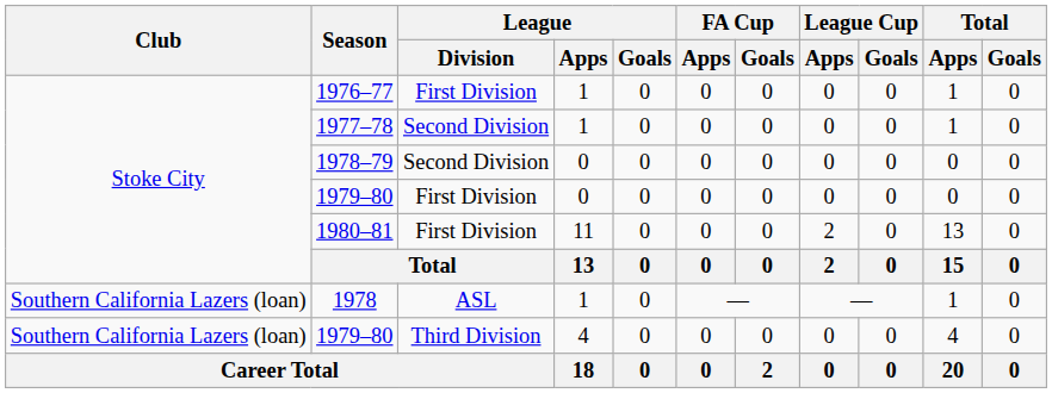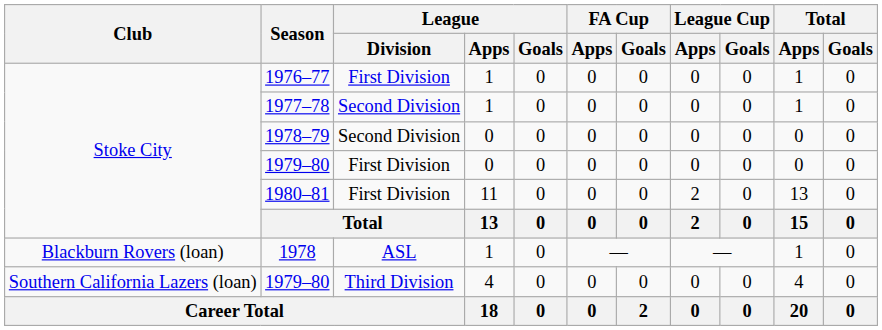1978 | Club: Southern California Lazers (loan) -> Blackburn Rovers (loan)
